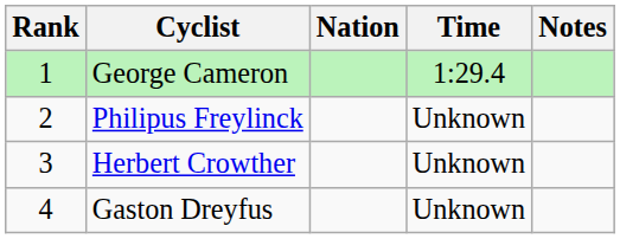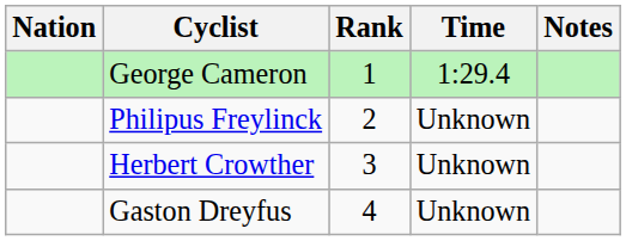columns swapped: Rank <-> Nation
